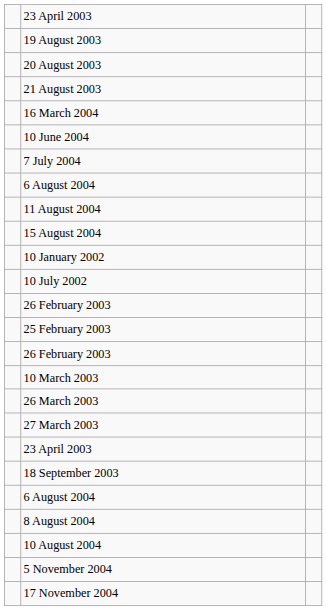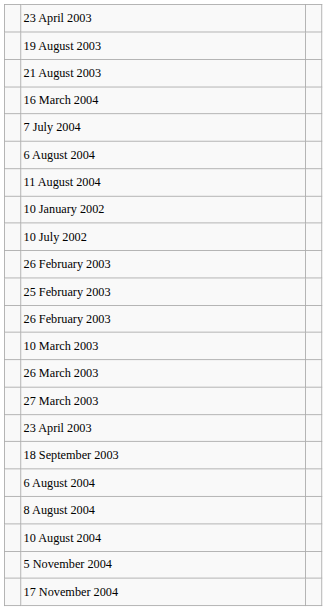- row: 20 August 2003
- row: 10 June 2004
- row: 15 August 2004
